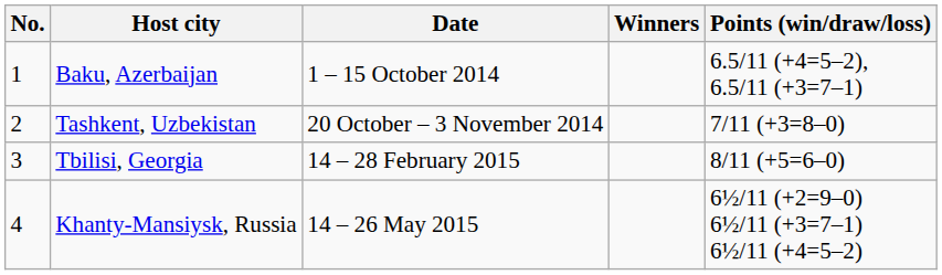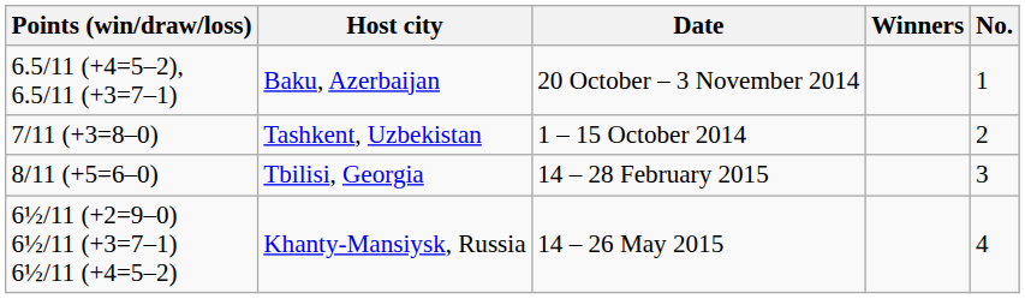columns swapped: No. <-> Points (win/draw/loss)
Baku, Azerbaijan | Date: 1 – 15 October 2014 -> 20 October – 3 November 2014
Tashkent, Uzbekistan | Date: 20 October – 3 November 2014 -> 1 – 15 October 2014
